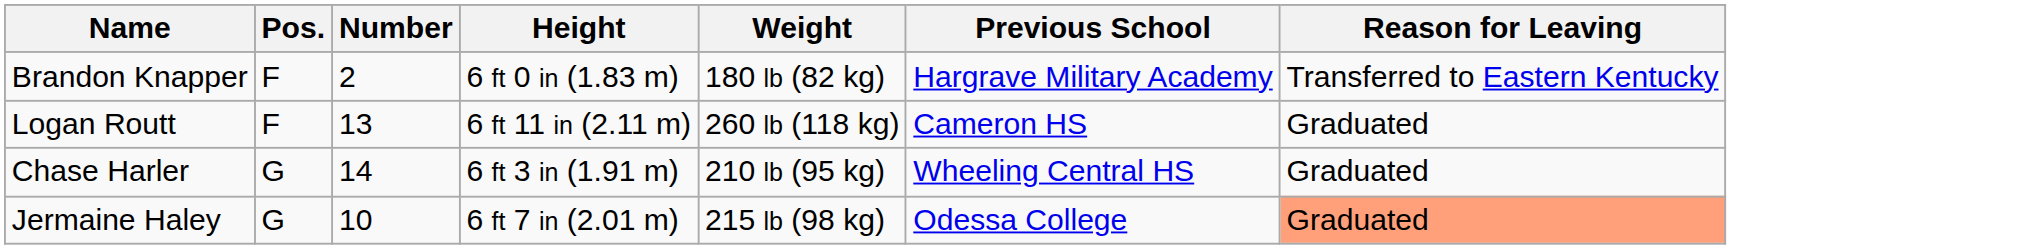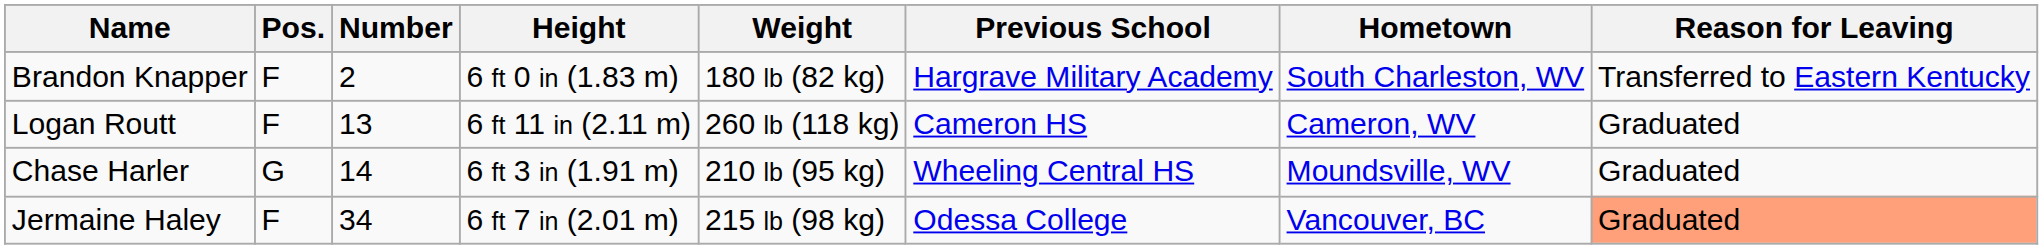+ column: Hometown | South Charleston, WV | Cameron, WV | Moundsville, WV | Vancouver, BC
Jermaine Haley | Pos.: G -> F
Jermaine Haley | Number: 10 -> 34
